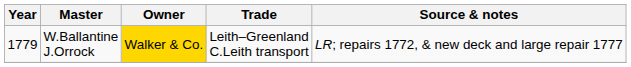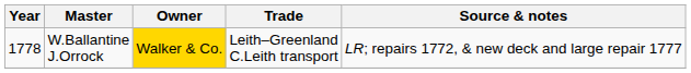W.Ballantine J.Orrock | Year: 1779 -> 1778
